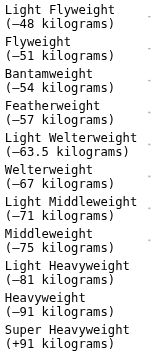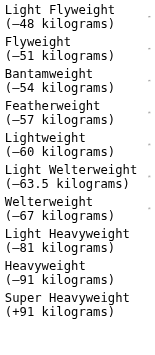+ row: Lightweight (–60 kilograms)
- row: Light Middleweight (–71 kilograms)
- row: Middleweight (–75 kilograms)
